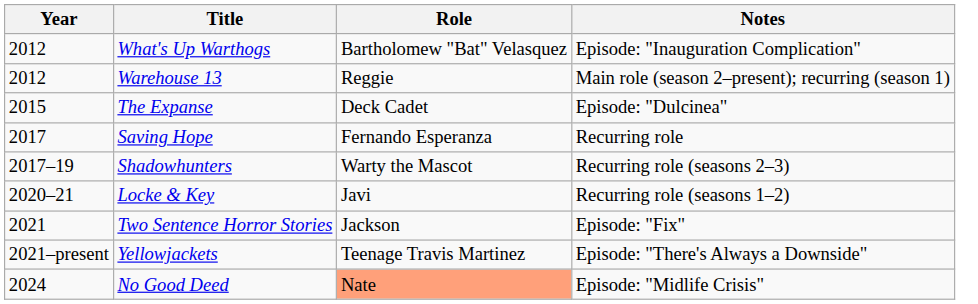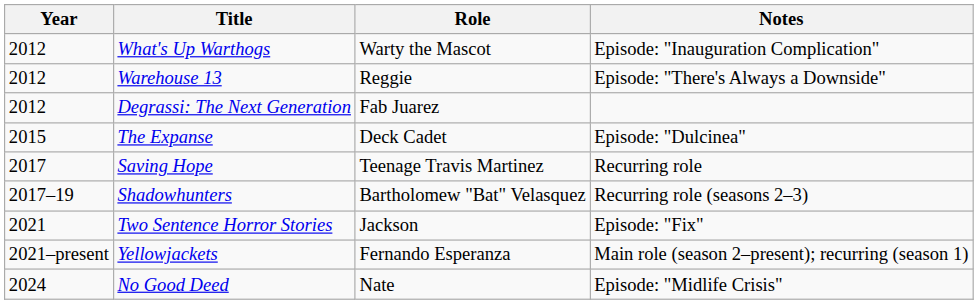What's Up Warthogs | Role: Bartholomew "Bat" Velasquez -> Warty the Mascot
Warehouse 13 | Notes: Main role (season 2–present); recurring (season 1) -> Episode: "There's Always a Downside"
+ row: 2012 | Degrassi: The Next Generation | Fab Juarez
Saving Hope | Role: Fernando Esperanza -> Teenage Travis Martinez
Shadowhunters | Role: Warty the Mascot -> Bartholomew "Bat" Velasquez
- row: 2020–21 | Locke & Key | Javi | Recurring role (seasons 1–2)
Yellowjackets | Role: Teenage Travis Martinez -> Fernando Esperanza
Yellowjackets | Notes: Episode: "There's Always a Downside" -> Main role (season 2–present); recurring (season 1)
No Good Deed | Role: lightsalmon background -> no background
